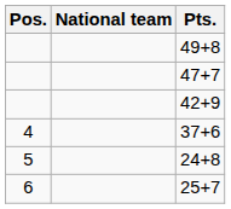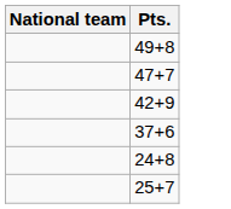- column: Pos. | 4 | 5 | 6
